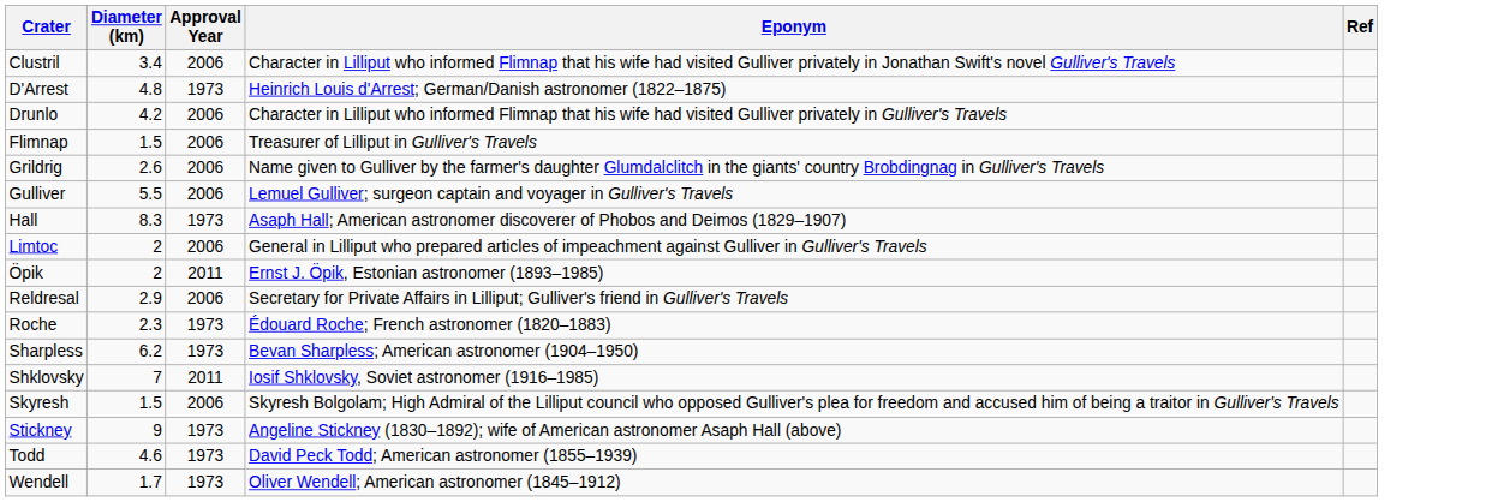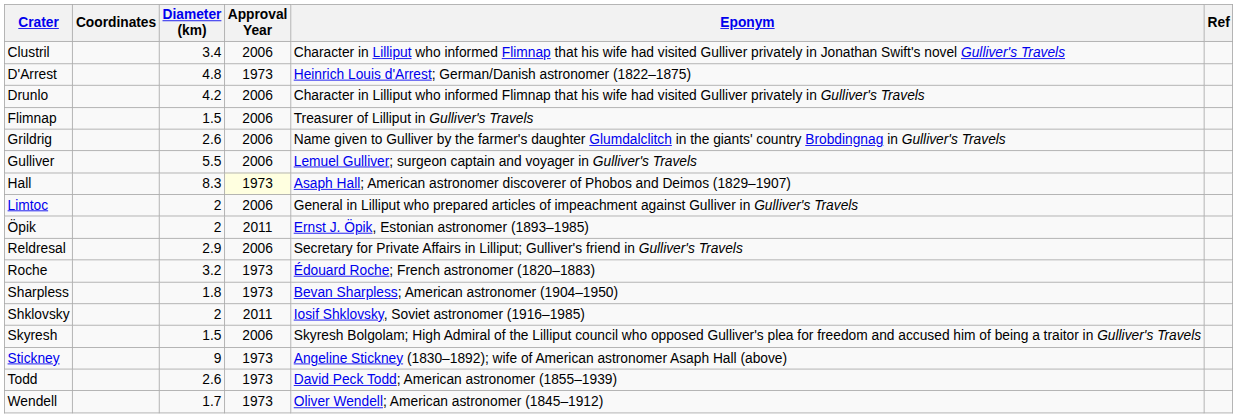+ column: Coordinates
Hall | Approval Year: no background -> lightyellow background
Roche | Diameter (km): 2.3 -> 3.2
Sharpless | Diameter (km): 6.2 -> 1.8
Shklovsky | Diameter (km): 7 -> 2
Todd | Diameter (km): 4.6 -> 2.6
